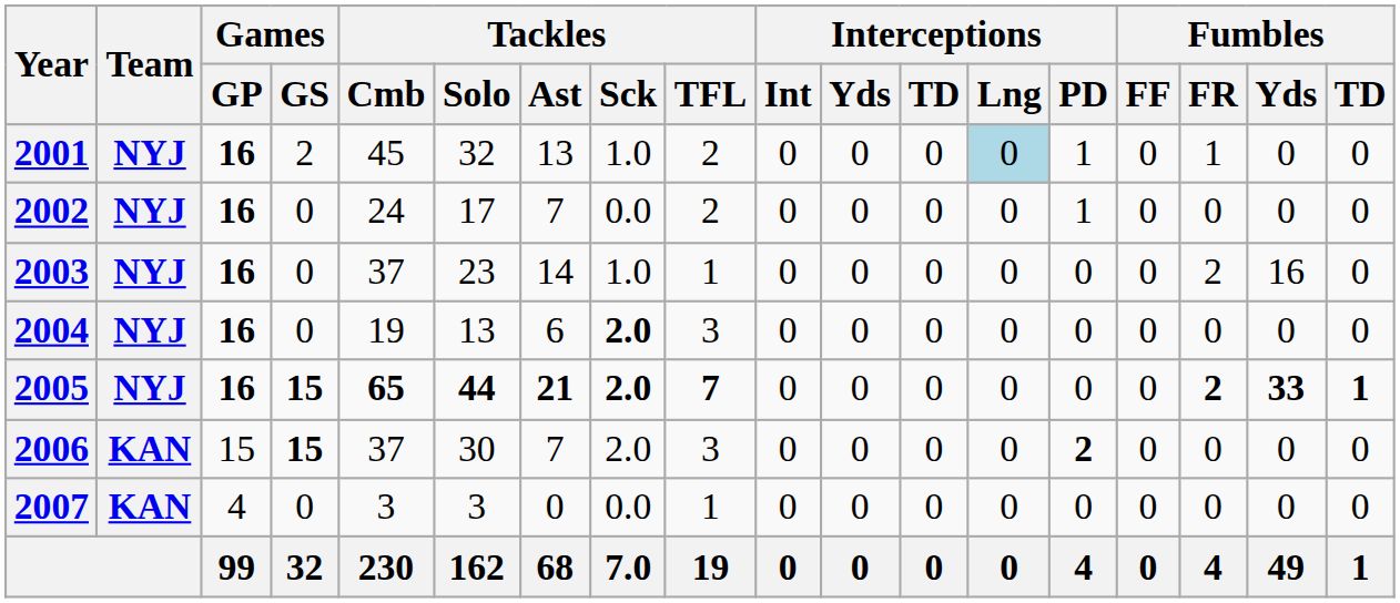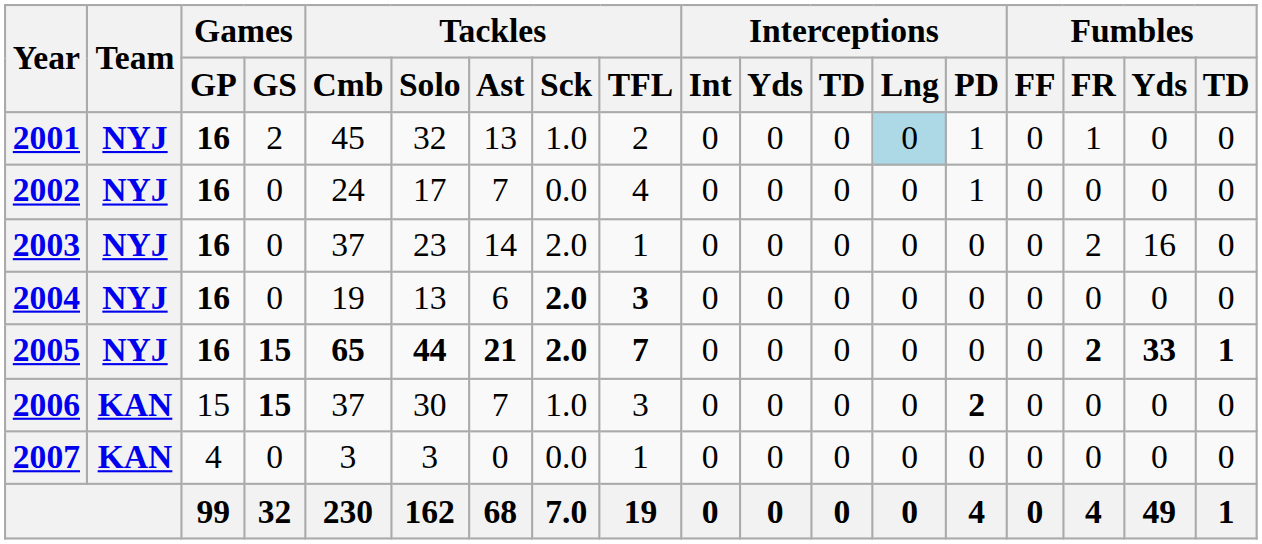2002 | Tackles / TFL: 2 -> 4
2003 | Tackles / Sck: 1.0 -> 2.0
2004 | Tackles / TFL: normal -> bold
2006 | Tackles / Sck: 2.0 -> 1.0
